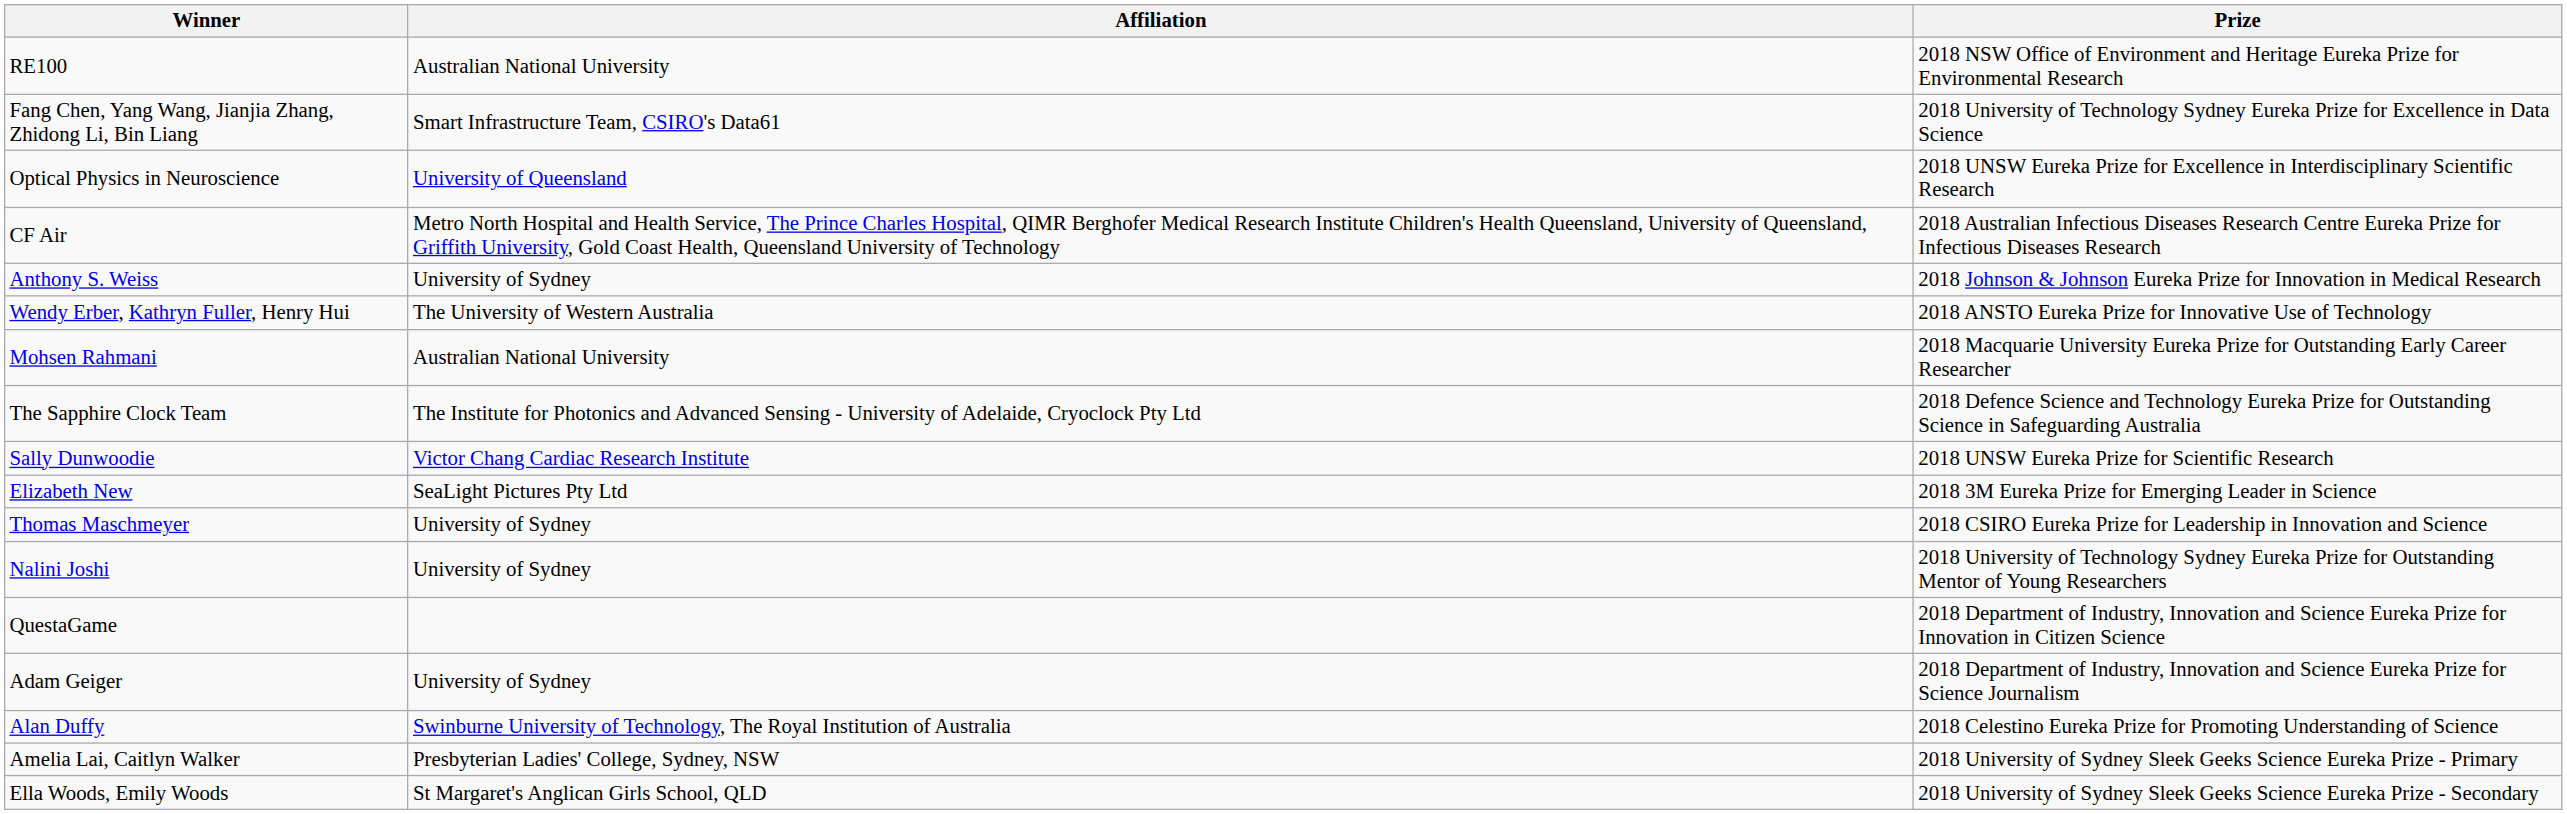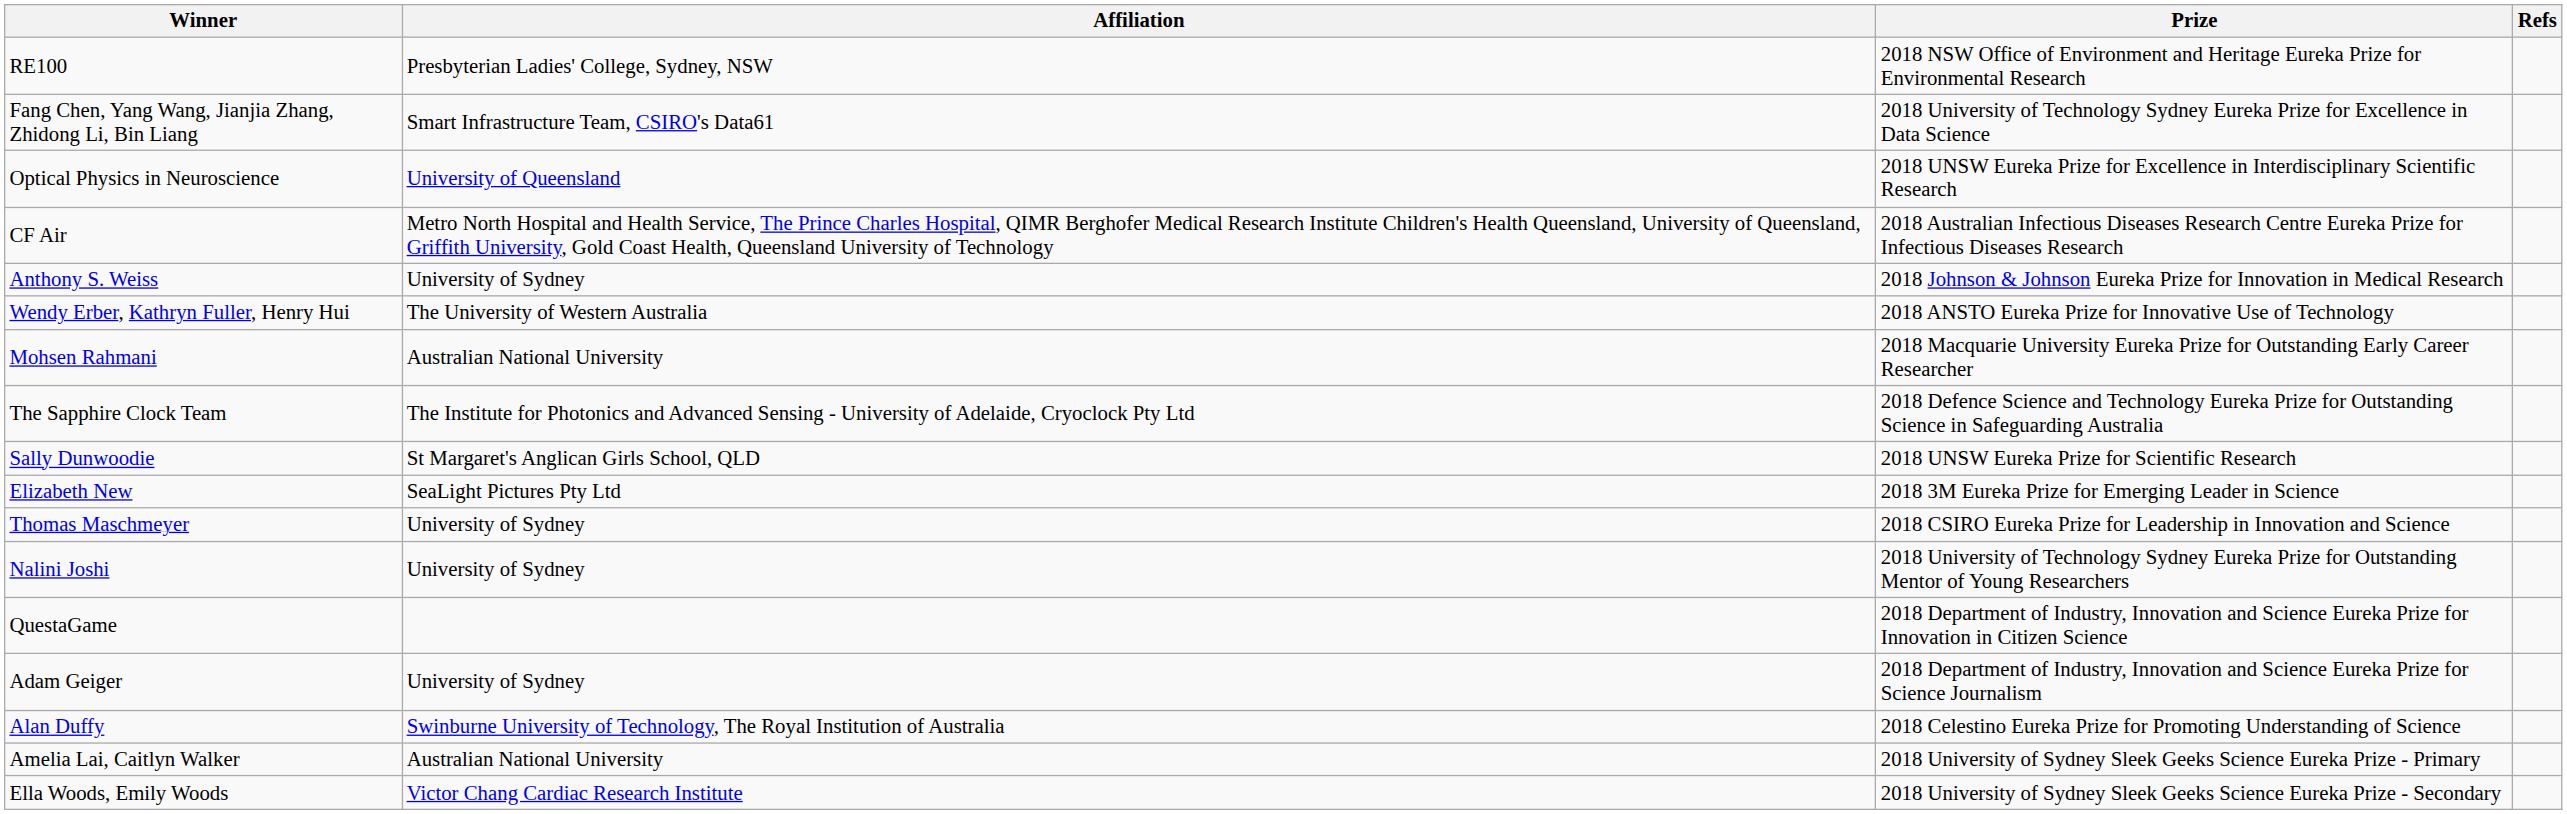+ column: Refs
RE100 | Affiliation: Australian National University -> Presbyterian Ladies' College, Sydney, NSW
Sally Dunwoodie | Affiliation: Victor Chang Cardiac Research Institute -> St Margaret's Anglican Girls School, QLD
Amelia Lai, Caitlyn Walker | Affiliation: Presbyterian Ladies' College, Sydney, NSW -> Australian National University
Ella Woods, Emily Woods | Affiliation: St Margaret's Anglican Girls School, QLD -> Victor Chang Cardiac Research Institute
